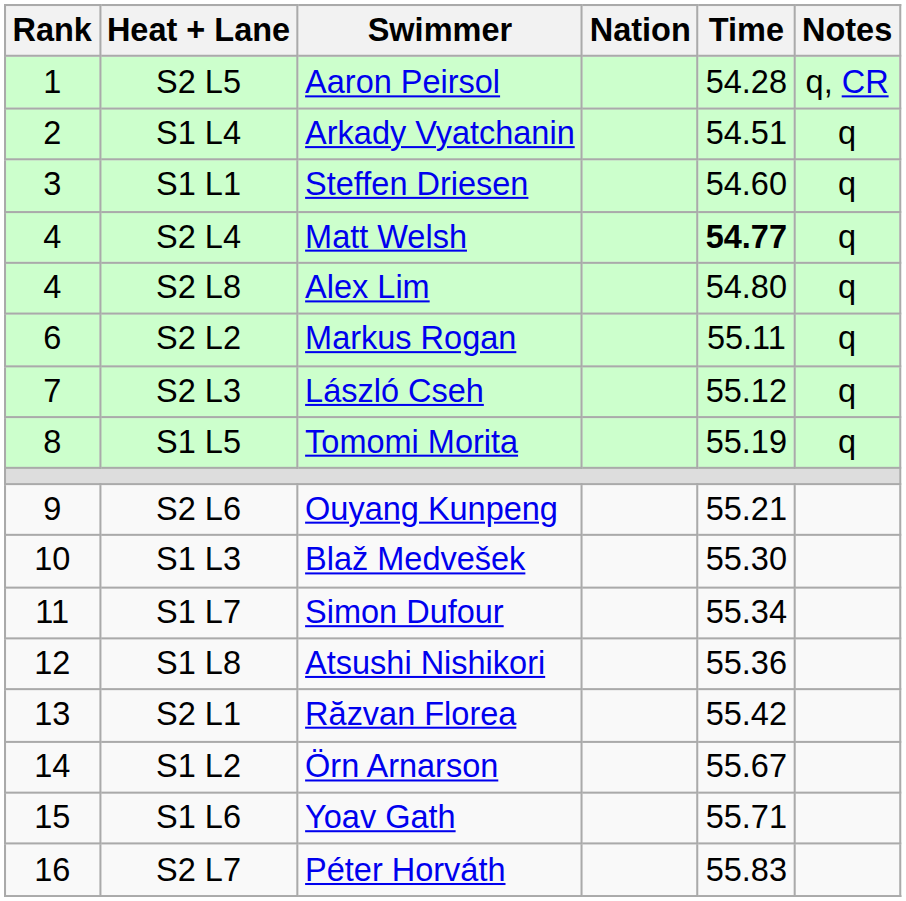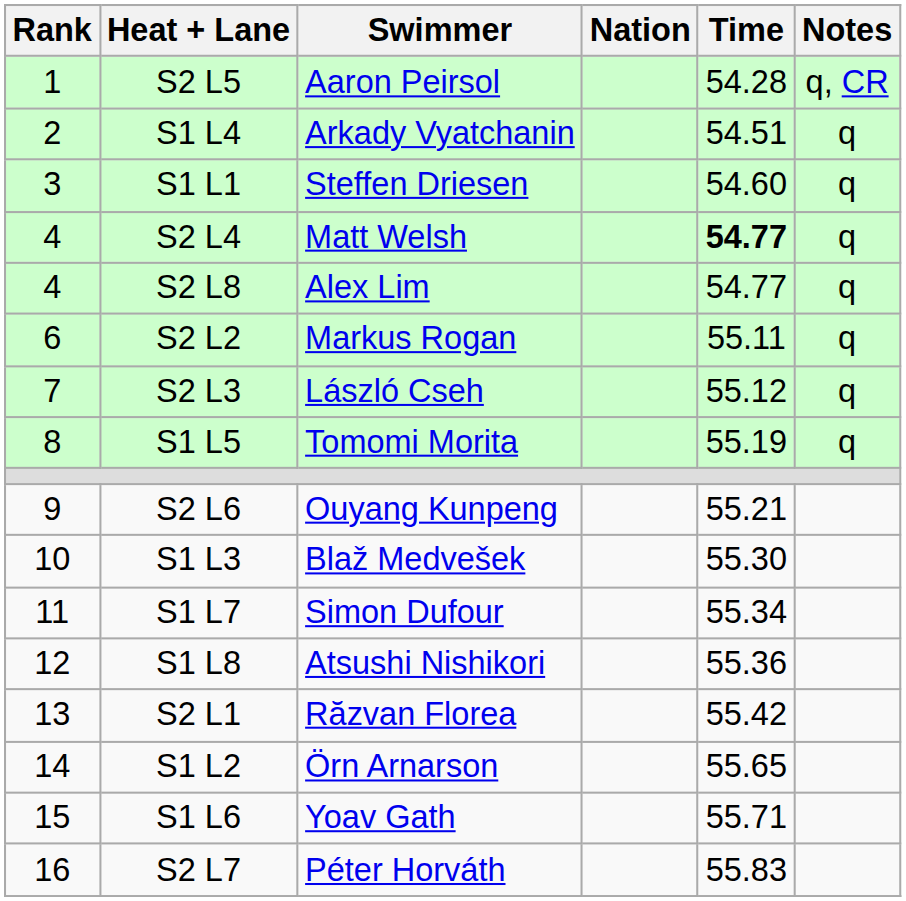S2 L8 | Time: 54.80 -> 54.77
S1 L2 | Time: 55.67 -> 55.65
